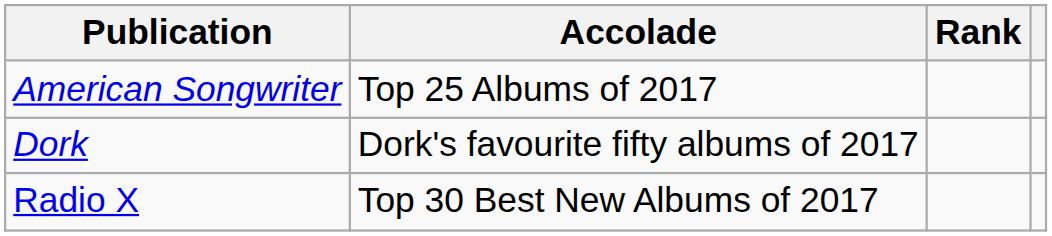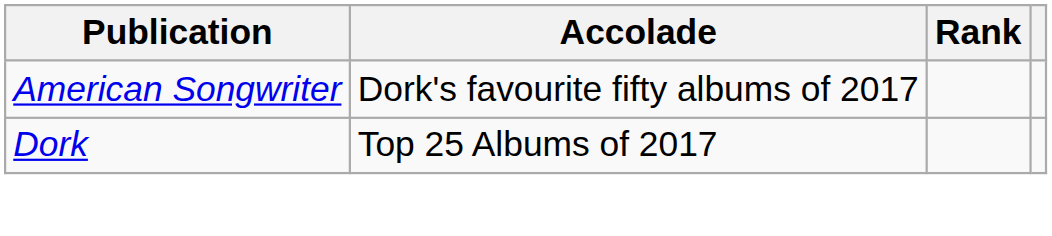American Songwriter | Accolade: Top 25 Albums of 2017 -> Dork's favourite fifty albums of 2017
Dork | Accolade: Dork's favourite fifty albums of 2017 -> Top 25 Albums of 2017
- row: Radio X | Top 30 Best New Albums of 2017
